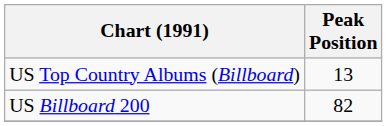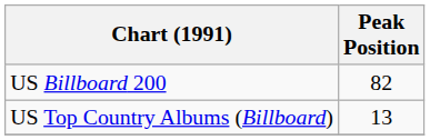rows swapped: US Top Country Albums (Billboard) <-> US Billboard 200
